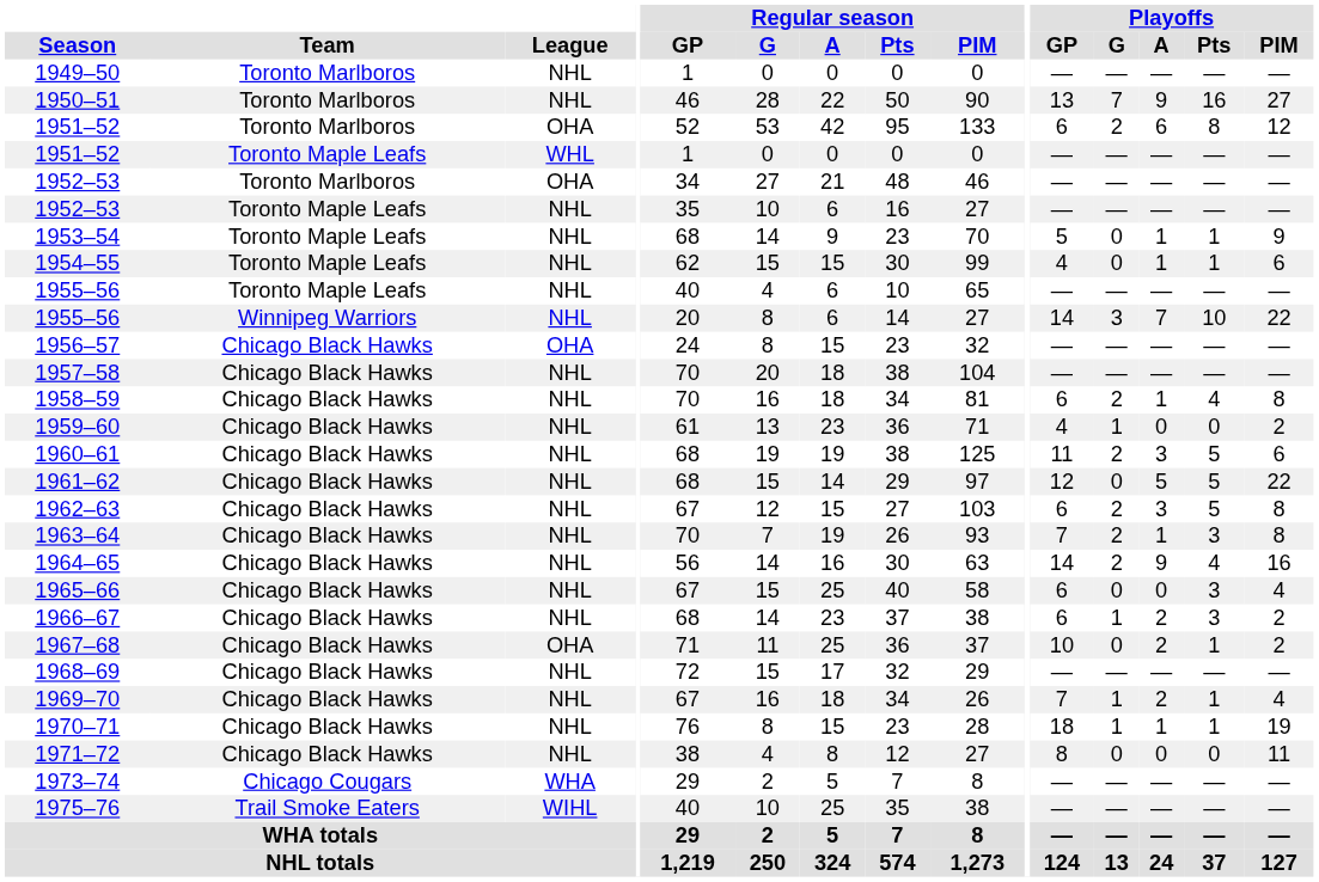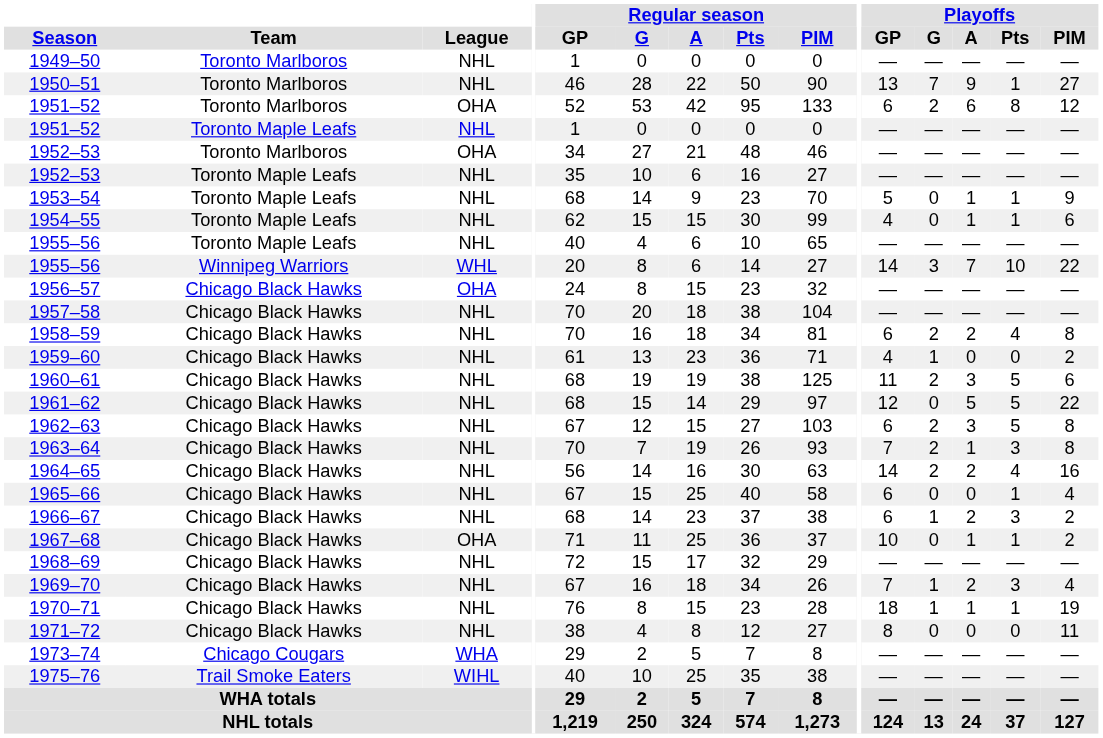1950–51 | Playoffs / Pts: 16 -> 1
1951–52 / Toronto Maple Leafs | League: WHL -> NHL
1955–56 / Winnipeg Warriors | League: NHL -> WHL
1958–59 | Playoffs / A: 1 -> 2
1964–65 | Playoffs / A: 9 -> 2
1965–66 | Playoffs / Pts: 3 -> 1
1967–68 | Playoffs / A: 2 -> 1
1969–70 | Playoffs / Pts: 1 -> 3
